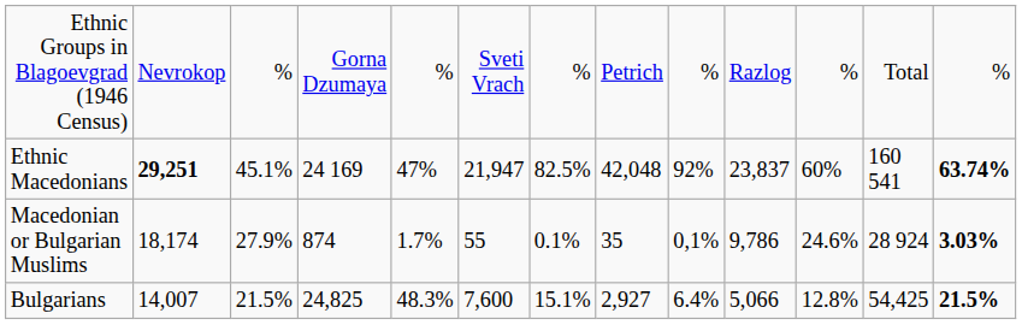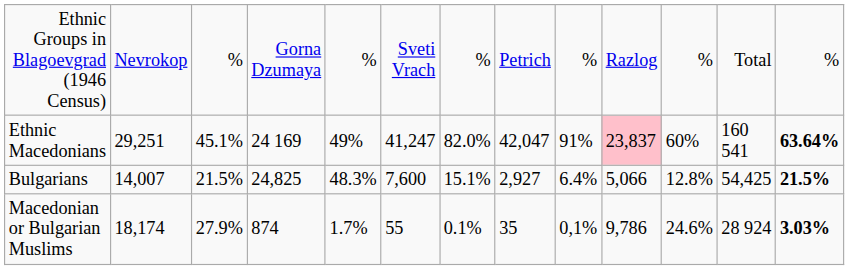Ethnic Macedonians | column 2: bold -> normal
Ethnic Macedonians | column 5: 47% -> 49%
Ethnic Macedonians | column 6: 21,947 -> 41,247
Ethnic Macedonians | column 7: 82.5% -> 82.0%
Ethnic Macedonians | column 8: 42,048 -> 42,047
Ethnic Macedonians | column 9: 92% -> 91%
Ethnic Macedonians | column 10: no background -> pink background
Ethnic Macedonians | column 13: 63.74% -> 63.64%
rows swapped: Bulgarians <-> Macedonian or Bulgarian Muslims
